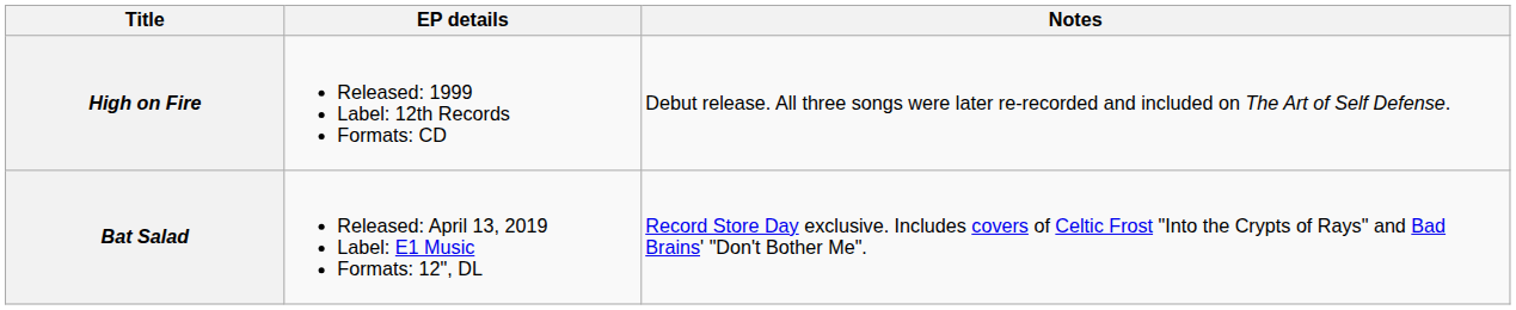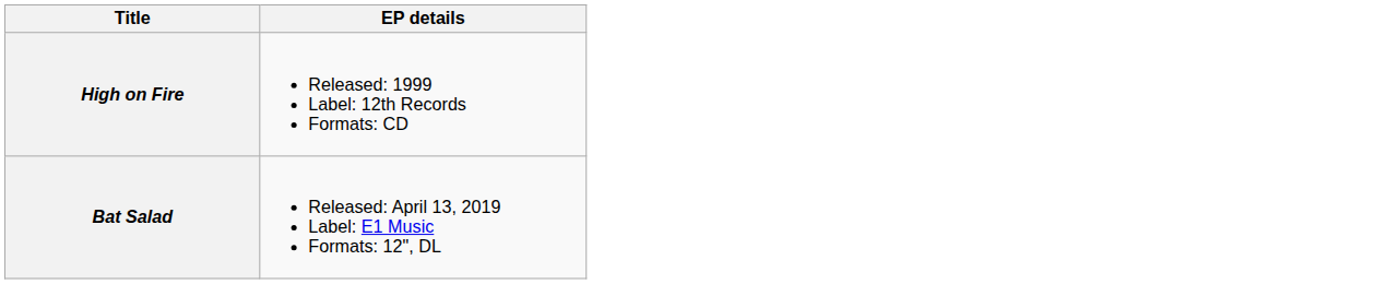- column: Notes | Debut release. All three songs were later re-recorded and included on The Art of Self Defense. | Record Store Day exclusive. Includes covers of Celtic Frost "Into the Crypts of Rays" and Bad Brains' "Don't Bother Me".
